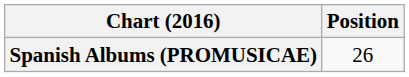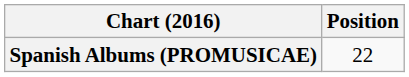Spanish Albums (PROMUSICAE) | Position: 26 -> 22
